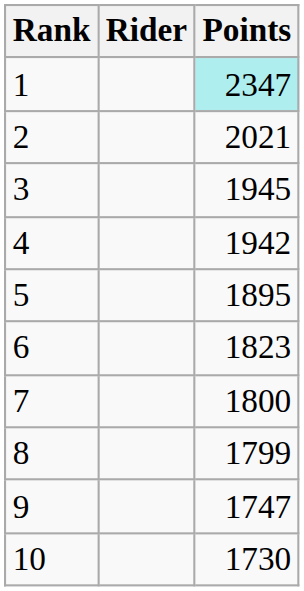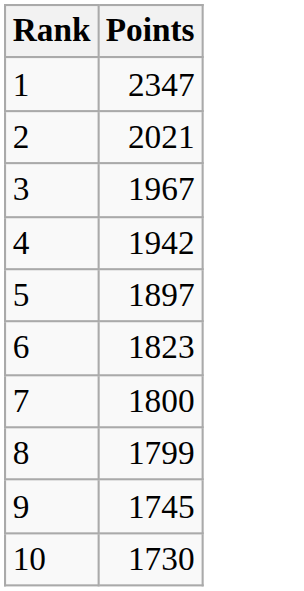- column: Rider
1 | Points: paleturquoise background -> no background
3 | Points: 1945 -> 1967
5 | Points: 1895 -> 1897
9 | Points: 1747 -> 1745
